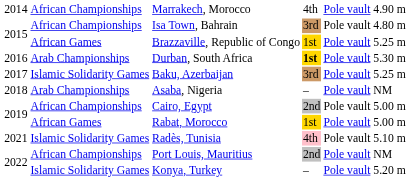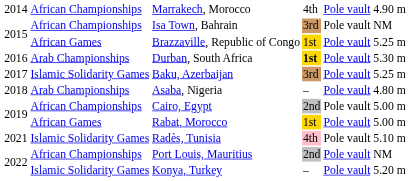Isa Town, Bahrain | column 6: 4.80 m -> NM
Asaba, Nigeria | column 6: NM -> 4.80 m
